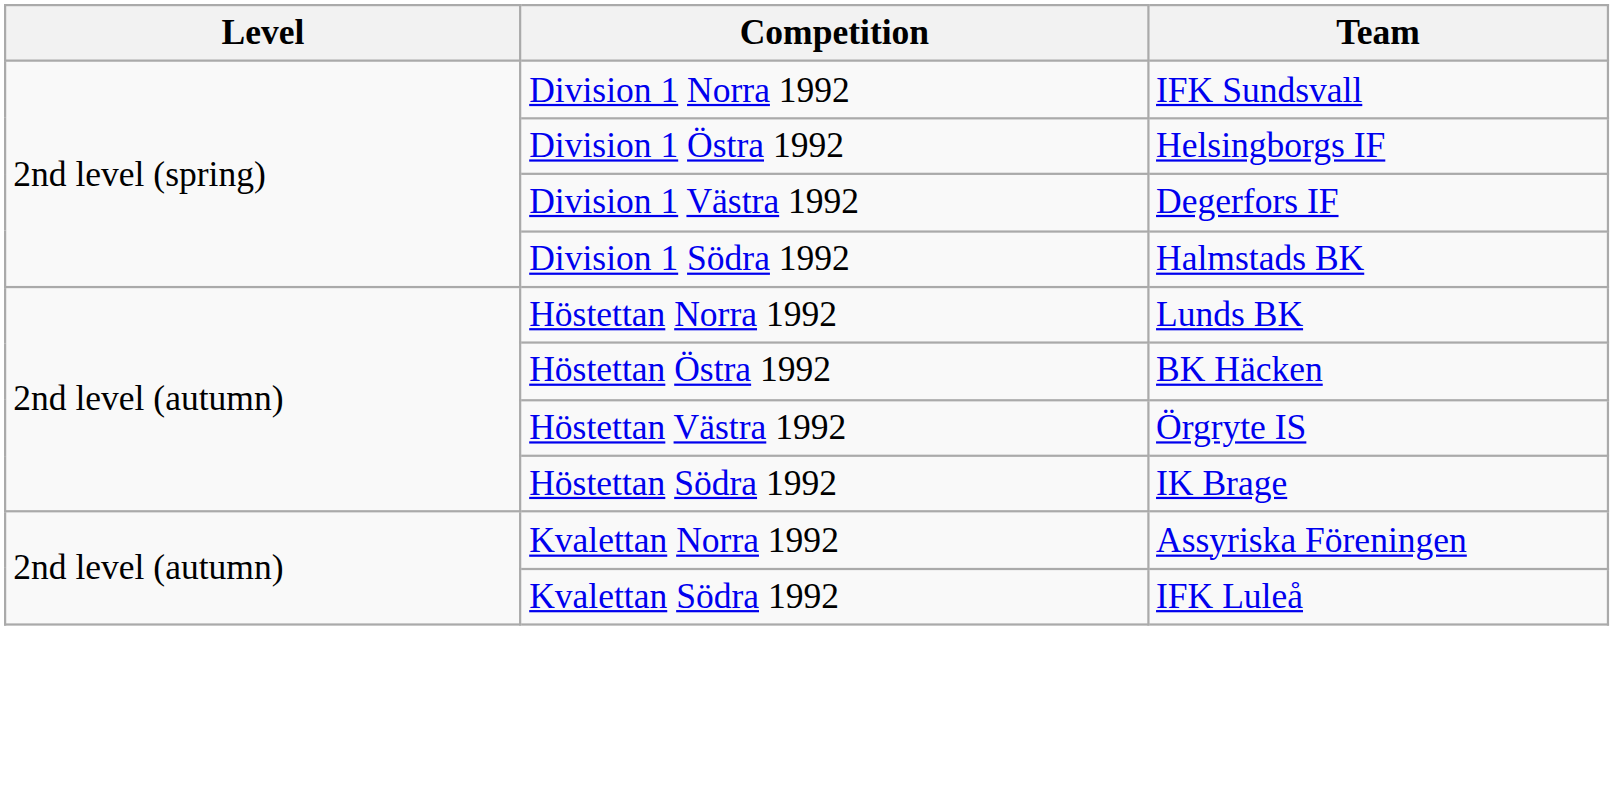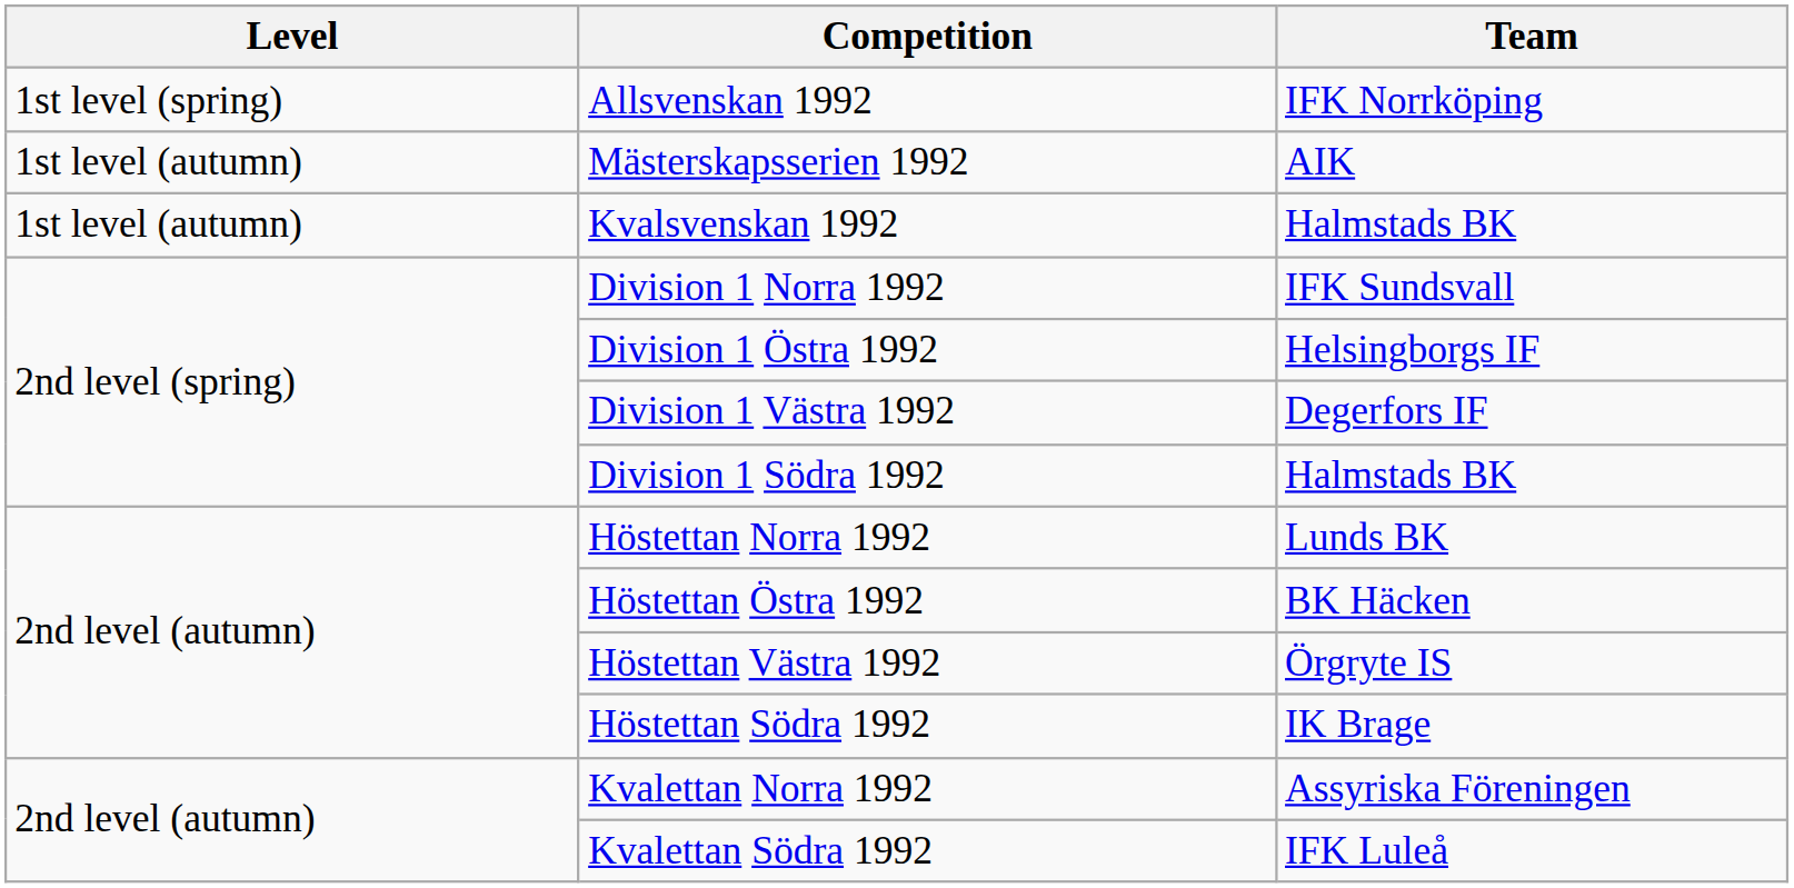+ row: 1st level (spring) | Allsvenskan 1992 | IFK Norrköping
+ row: 1st level (autumn) | Mästerskapsserien 1992 | AIK
+ row: 1st level (autumn) | Kvalsvenskan 1992 | Halmstads BK
